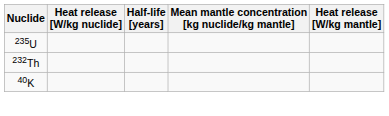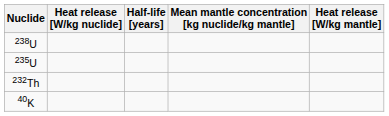+ row: 238U
